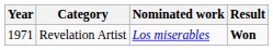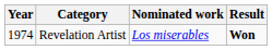Revelation Artist | Year: 1971 -> 1974
